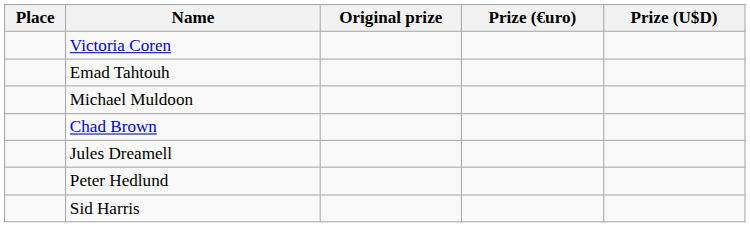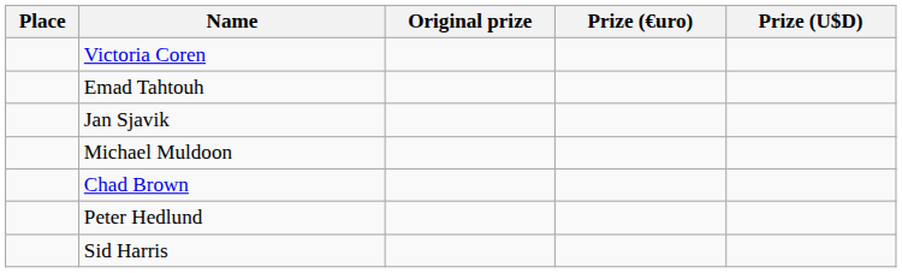+ row: Jan Sjavik
- row: Jules Dreamell
